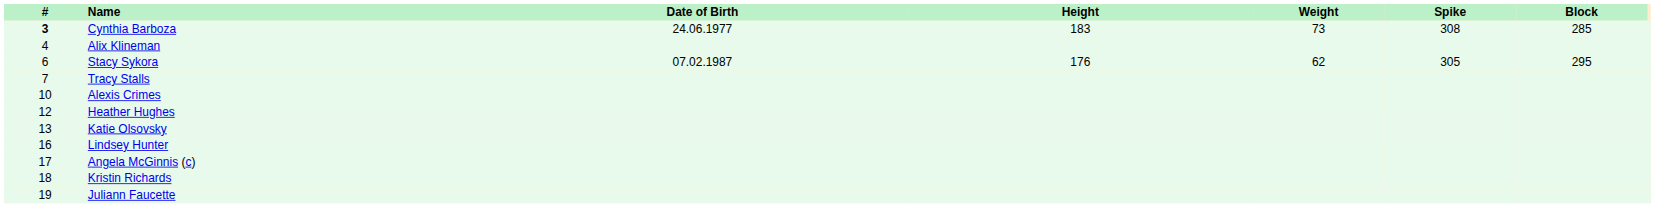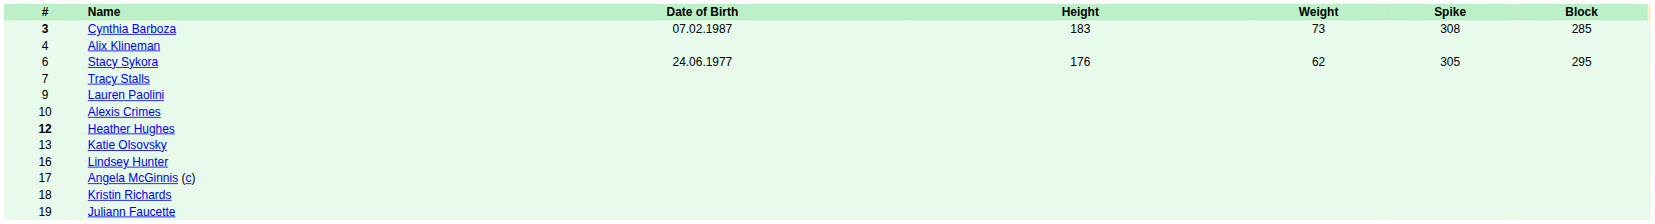Cynthia Barboza | Date of Birth: 24.06.1977 -> 07.02.1987
Stacy Sykora | Date of Birth: 07.02.1987 -> 24.06.1977
+ row: 9 | Lauren Paolini
Heather Hughes | #: normal -> bold
